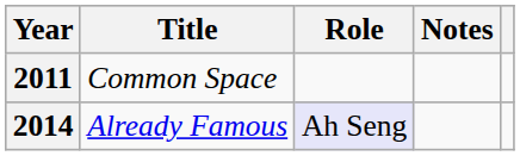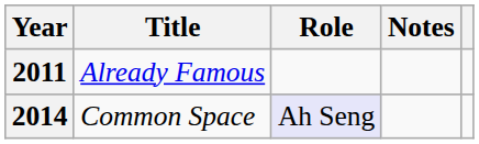2011 | Title: Common Space -> Already Famous
2014 | Title: Already Famous -> Common Space
